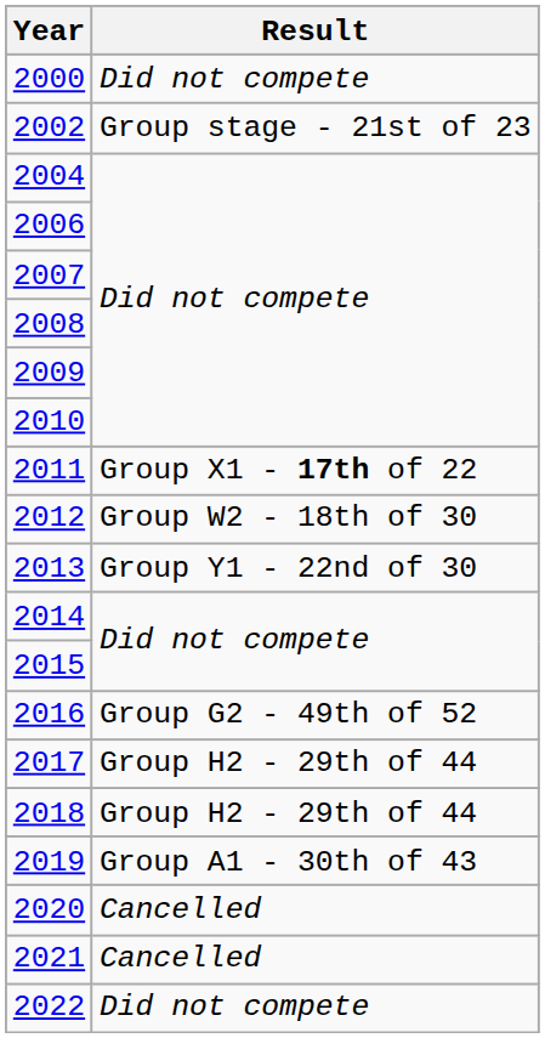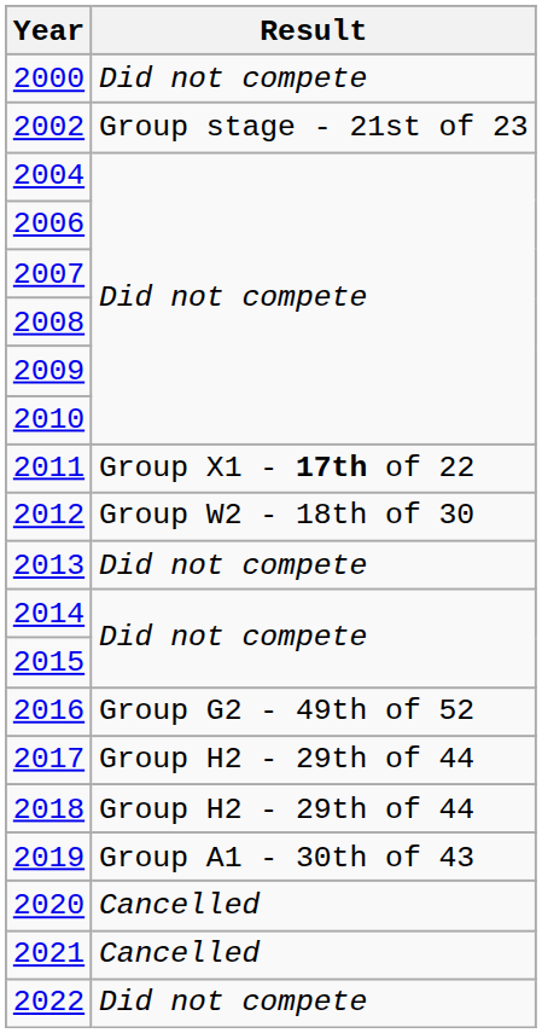2013 | Result: Group Y1 - 22nd of 30 -> Did not compete
